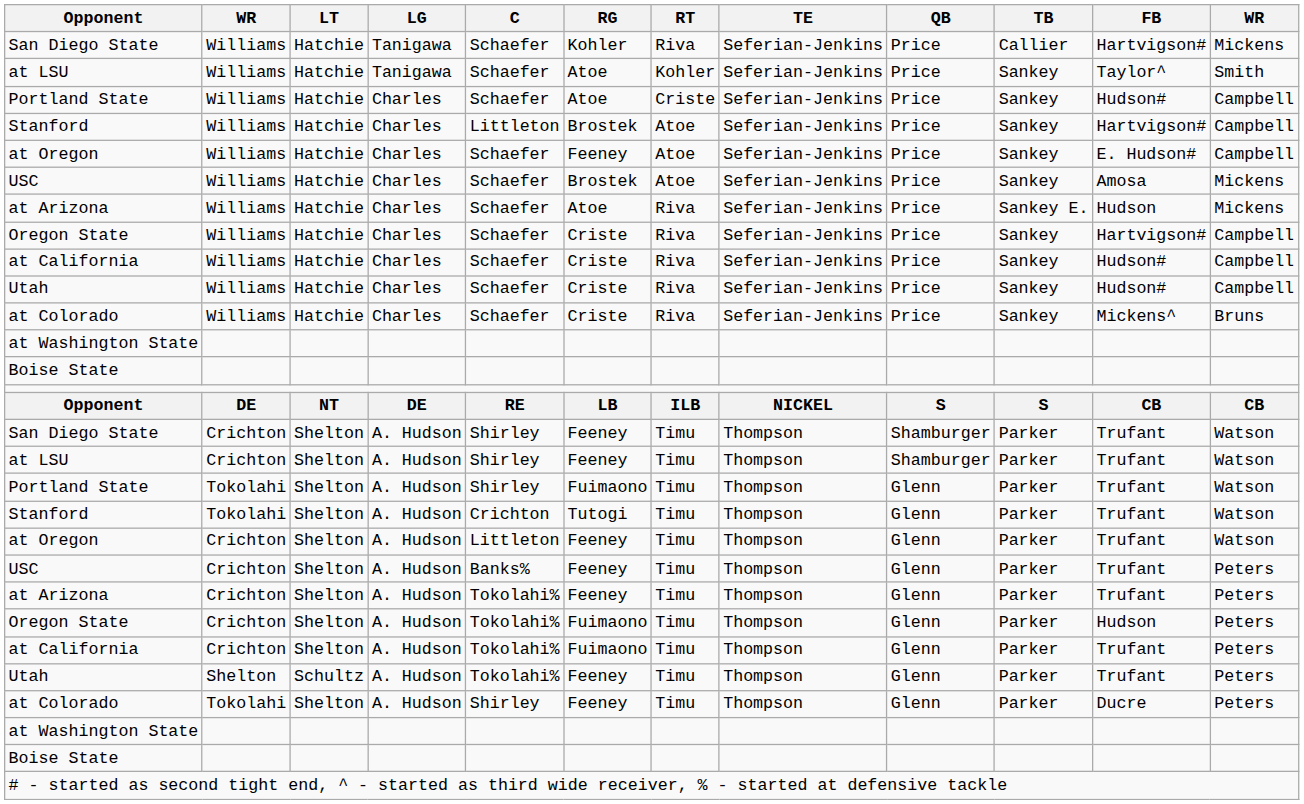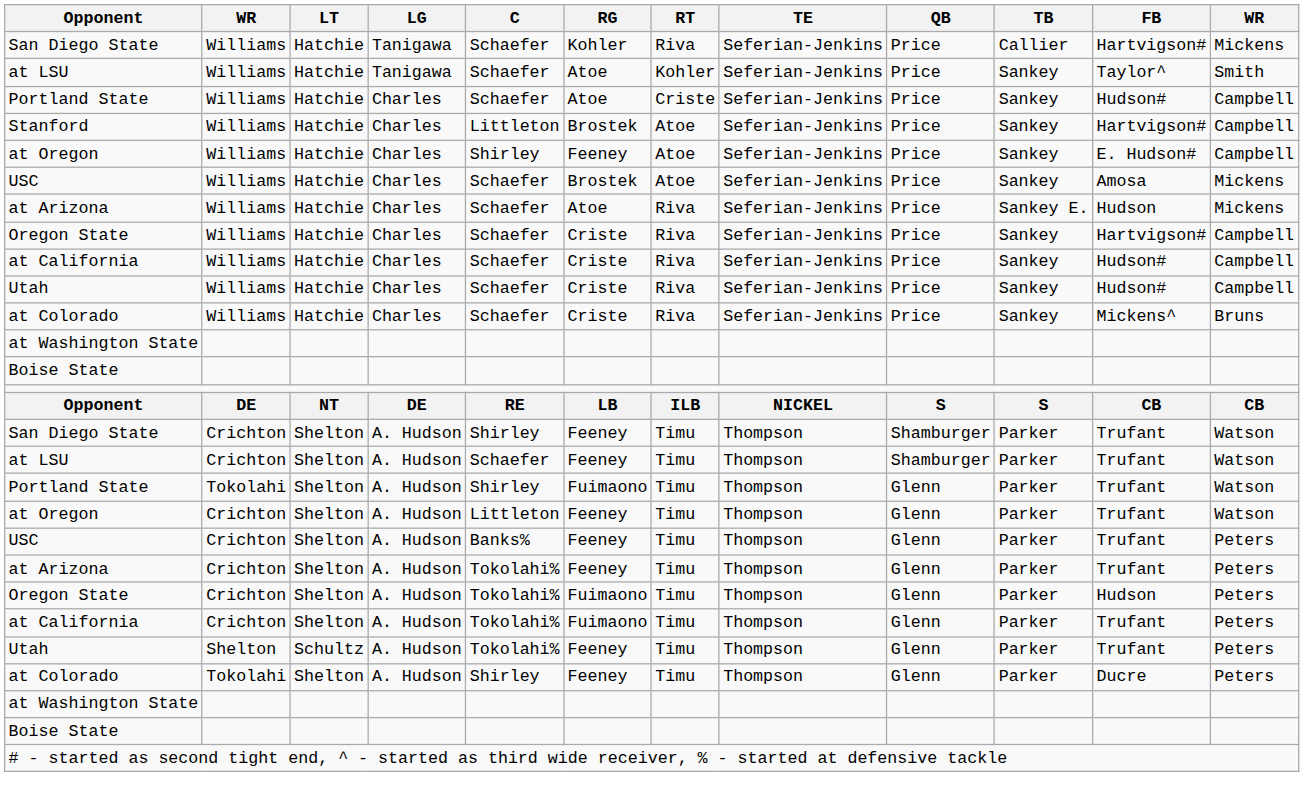at Oregon / Williams | C: Schaefer -> Shirley
at LSU / Crichton | C: Shirley -> Schaefer
- row: Stanford | Tokolahi | Shelton | A. Hudson | Crichton | Tutogi | Timu | Thompson | Glenn | Parker | Trufant | Watson
